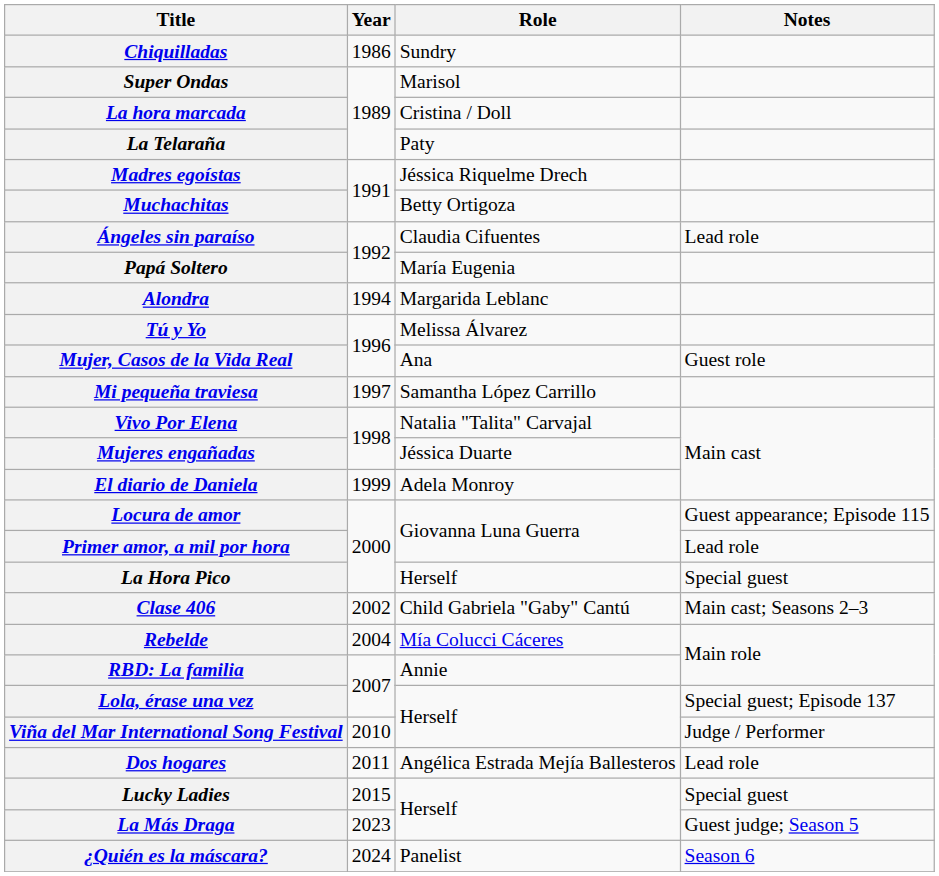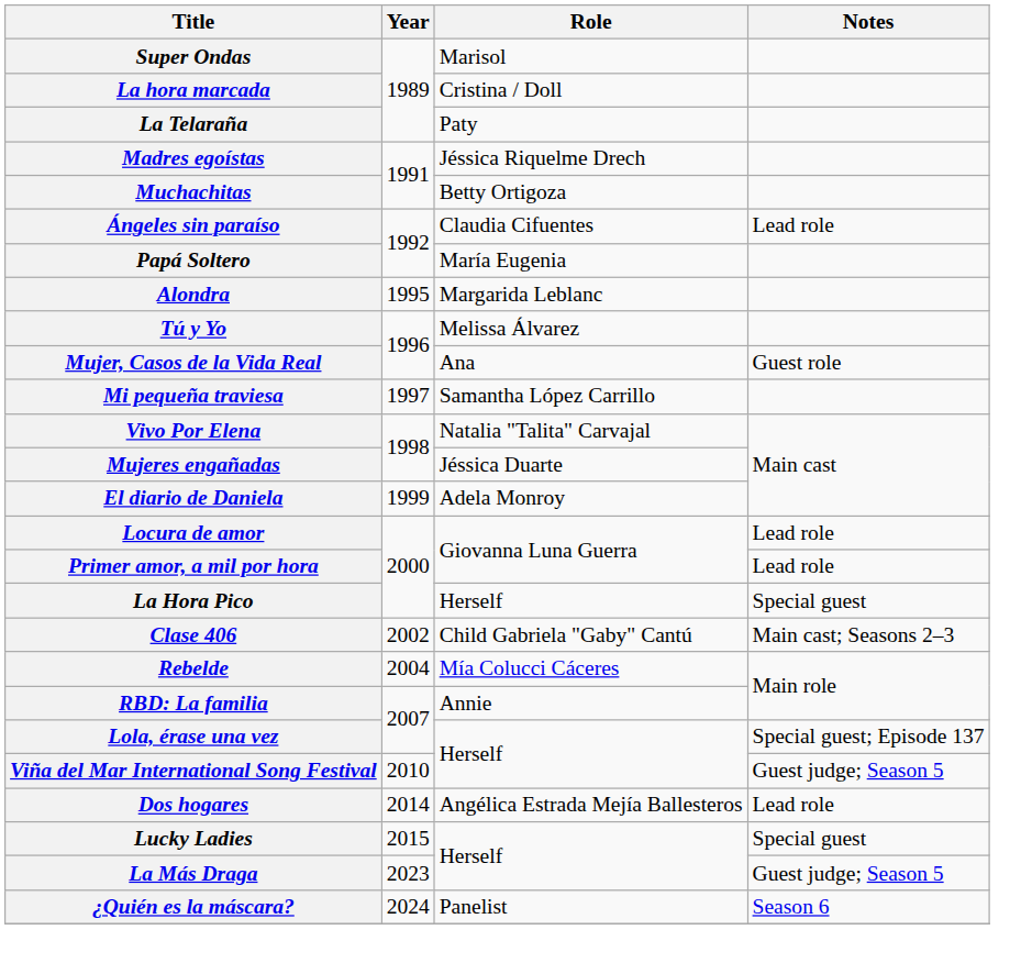- row: Chiquilladas | 1986 | Sundry
Alondra | Year: 1994 -> 1995
Locura de amor | Notes: Guest appearance; Episode 115 -> Lead role
Viña del Mar International Song Festival | Notes: Judge / Performer -> Guest judge; Season 5
Dos hogares | Year: 2011 -> 2014
